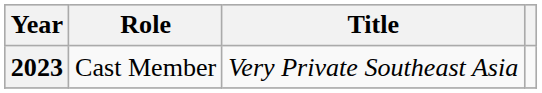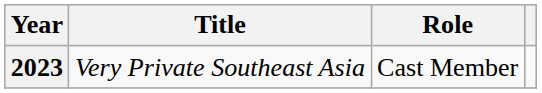columns swapped: Title <-> Role
